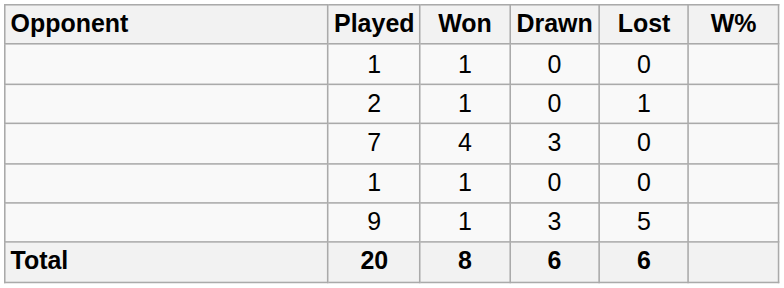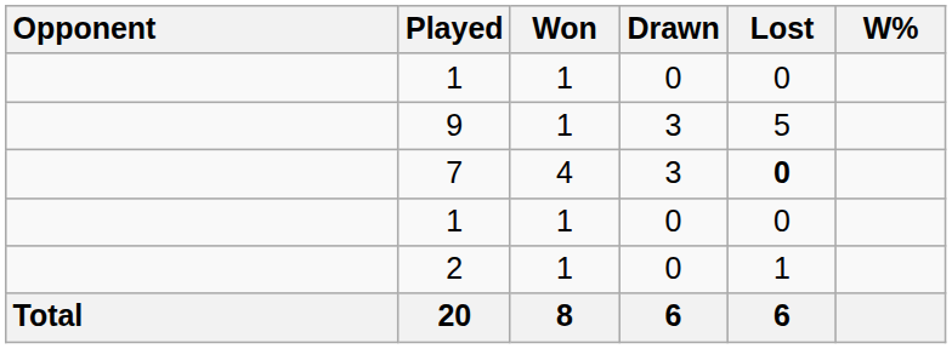rows swapped: 9 <-> 2
7 | Lost: normal -> bold
